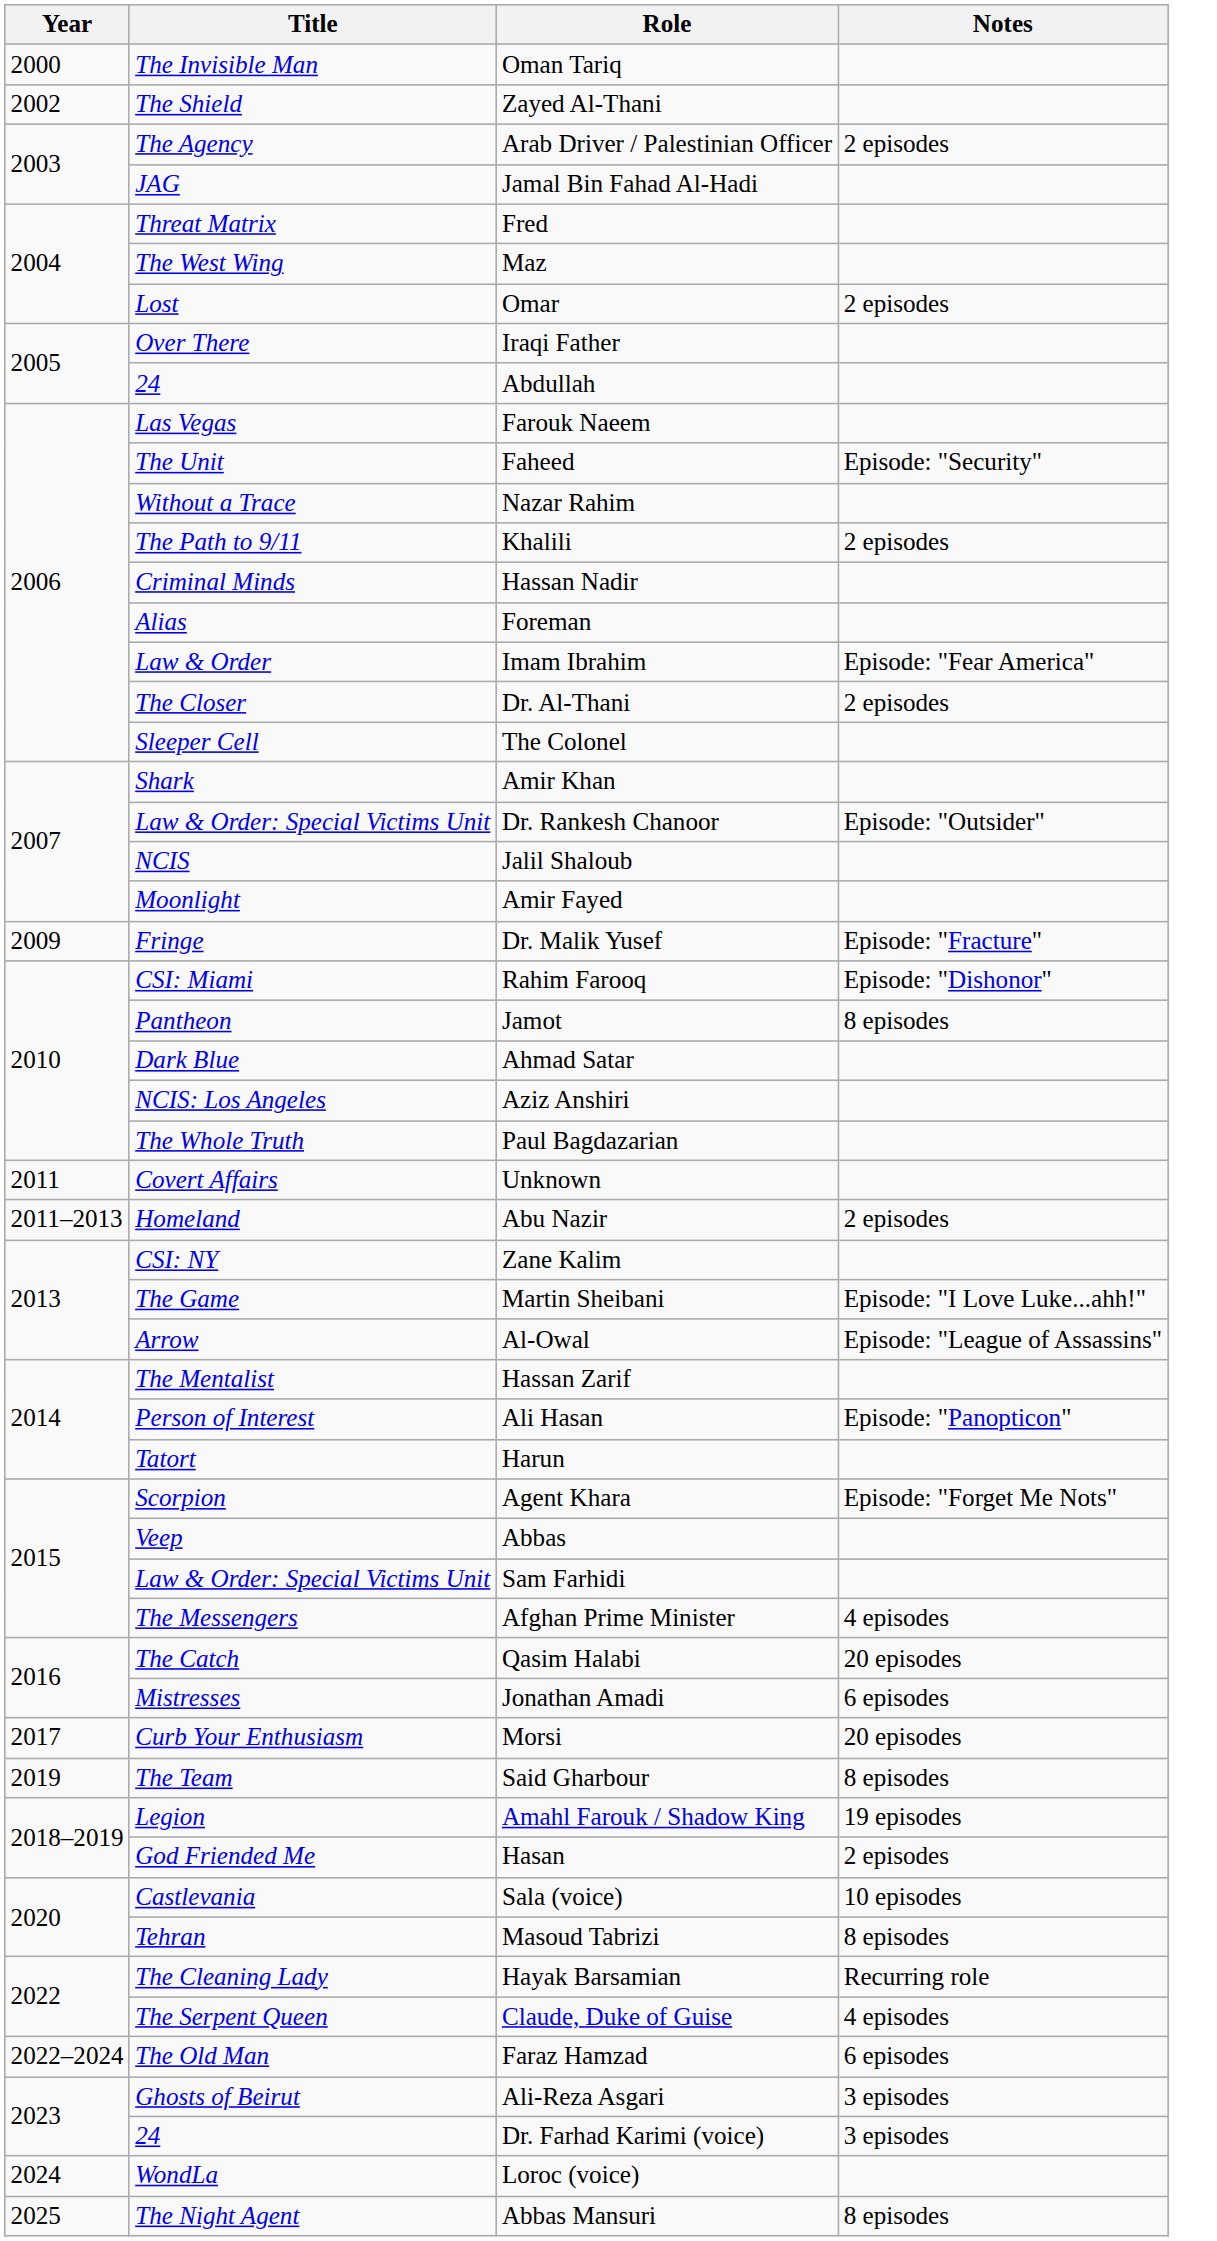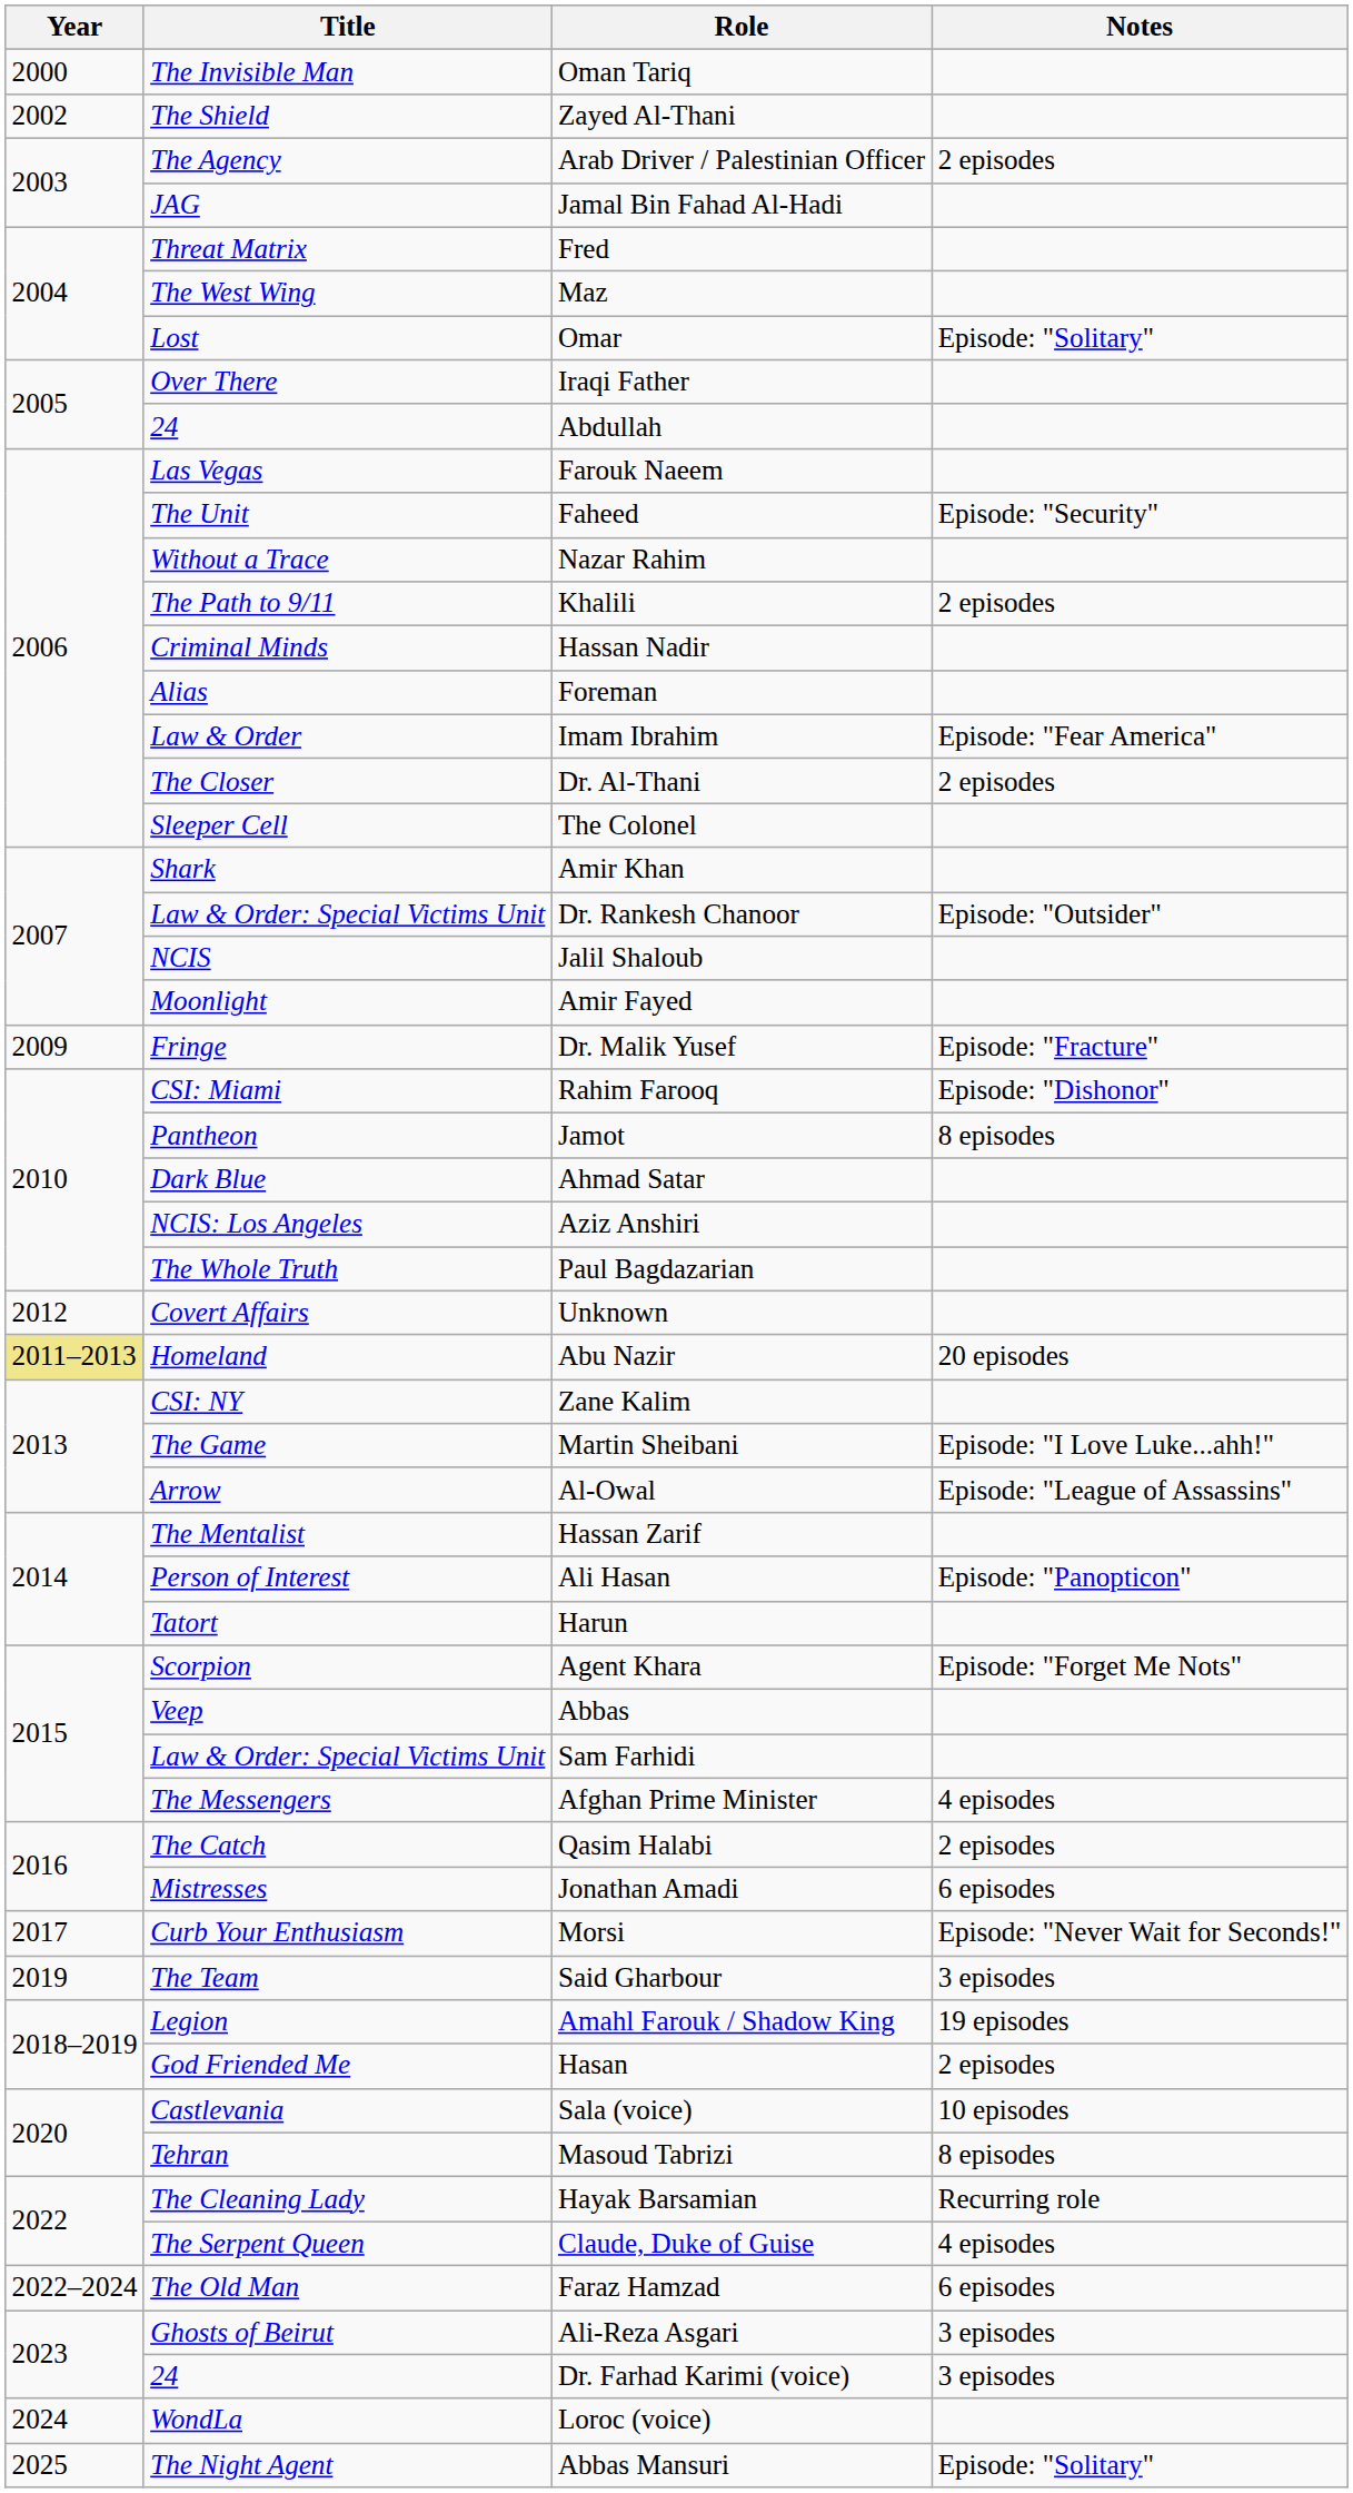Omar | Notes: 2 episodes -> Episode: "Solitary"
Unknown | Year: 2011 -> 2012
Abu Nazir | Year: no background -> khaki background
Abu Nazir | Notes: 2 episodes -> 20 episodes
Qasim Halabi | Notes: 20 episodes -> 2 episodes
Morsi | Notes: 20 episodes -> Episode: "Never Wait for Seconds!"
Said Gharbour | Notes: 8 episodes -> 3 episodes
Abbas Mansuri | Notes: 8 episodes -> Episode: "Solitary"
